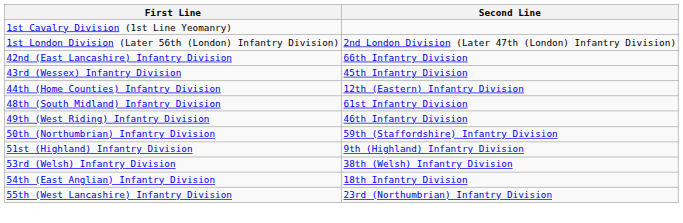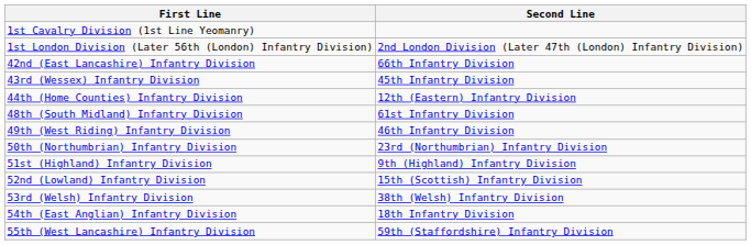50th (Northumbrian) Infantry Division | Second Line: 59th (Staffordshire) Infantry Division -> 23rd (Northumbrian) Infantry Division
+ row: 52nd (Lowland) Infantry Division | 15th (Scottish) Infantry Division
55th (West Lancashire) Infantry Division | Second Line: 23rd (Northumbrian) Infantry Division -> 59th (Staffordshire) Infantry Division
